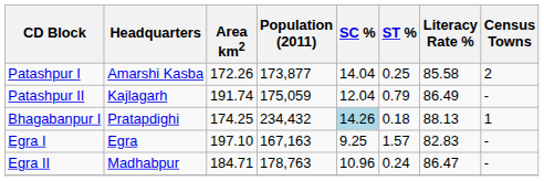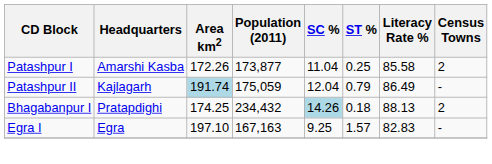Patashpur I | SC %: 14.04 -> 11.04
Patashpur II | Area km2: no background -> lightblue background
Bhagabanpur I | Census Towns: 1 -> 2
- row: Egra II | Madhabpur | 184.71 | 178,763 | 10.96 | 0.24 | 86.47 | -
